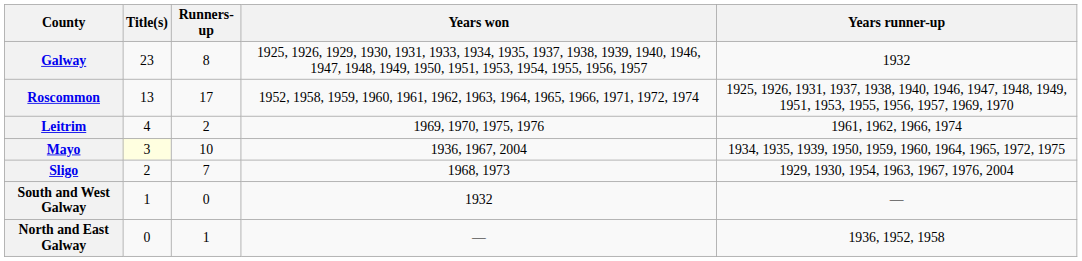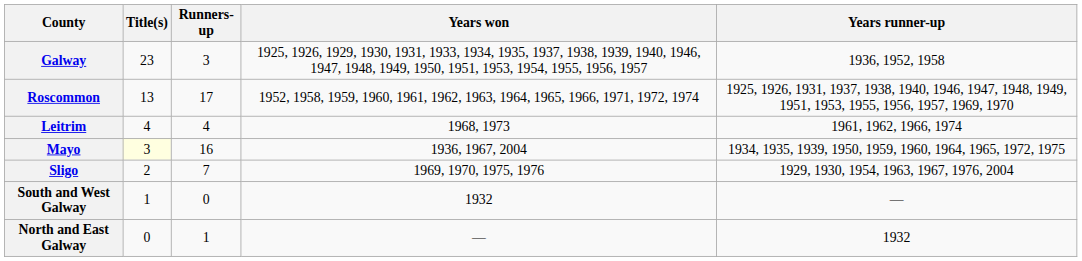Galway | Runners-up: 8 -> 3
Galway | Years runner-up: 1932 -> 1936, 1952, 1958
Leitrim | Runners-up: 2 -> 4
Leitrim | Years won: 1969, 1970, 1975, 1976 -> 1968, 1973
Mayo | Runners-up: 10 -> 16
Sligo | Years won: 1968, 1973 -> 1969, 1970, 1975, 1976
North and East Galway | Years runner-up: 1936, 1952, 1958 -> 1932
